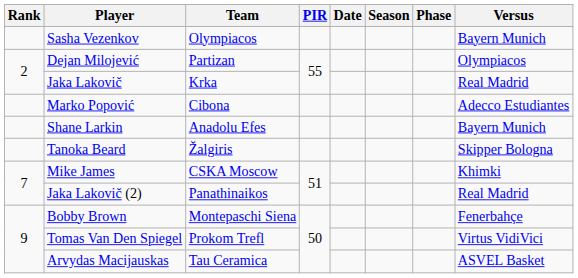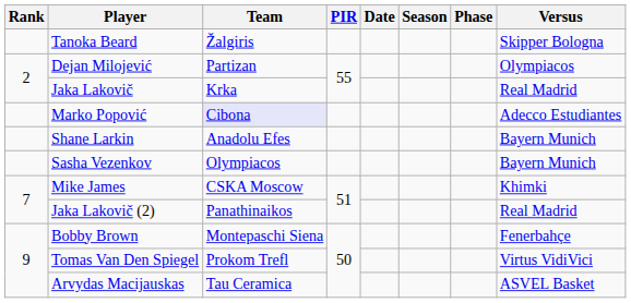rows swapped: Tanoka Beard <-> Sasha Vezenkov
Marko Popović | Team: no background -> lavender background
